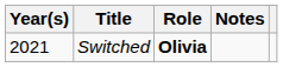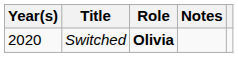Switched | Year(s): 2021 -> 2020
